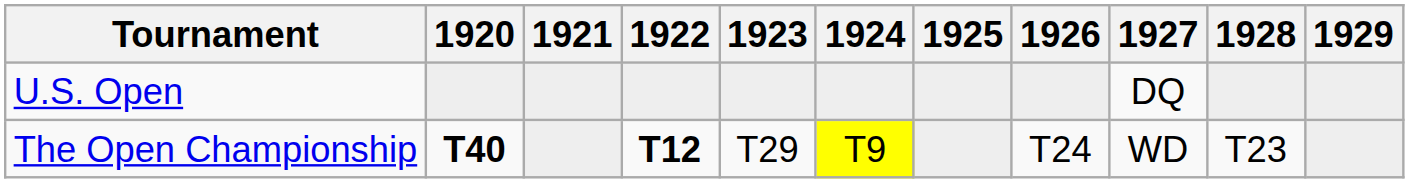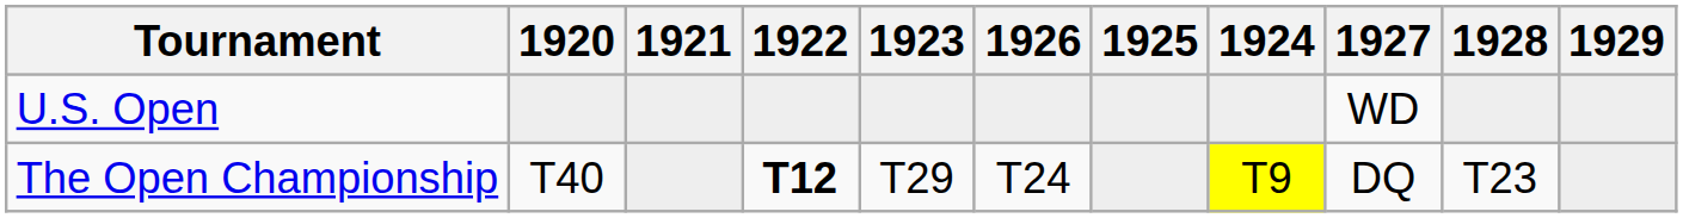columns swapped: 1924 <-> 1926
U.S. Open | 1927: DQ -> WD
The Open Championship | 1920: bold -> normal
The Open Championship | 1927: WD -> DQ
